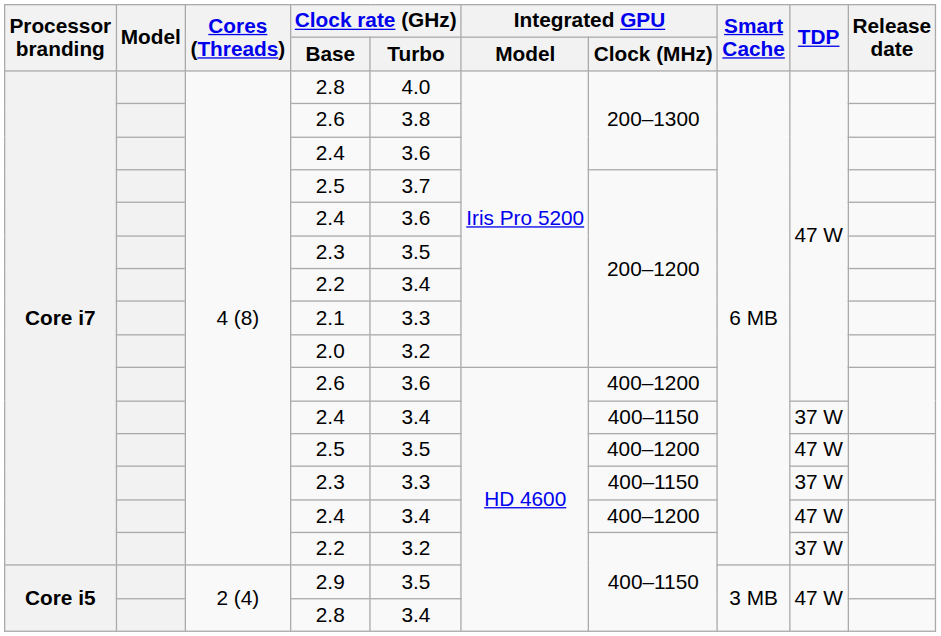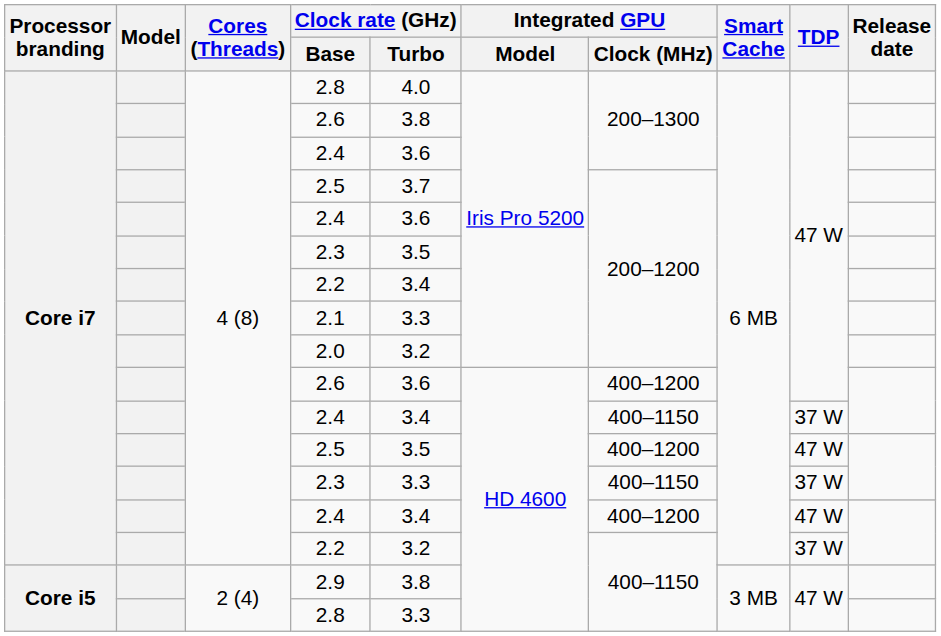2.9 | Clock rate (GHz) / Turbo: 3.5 -> 3.8
Core i5 / 2.8 | Clock rate (GHz) / Turbo: 3.4 -> 3.3
